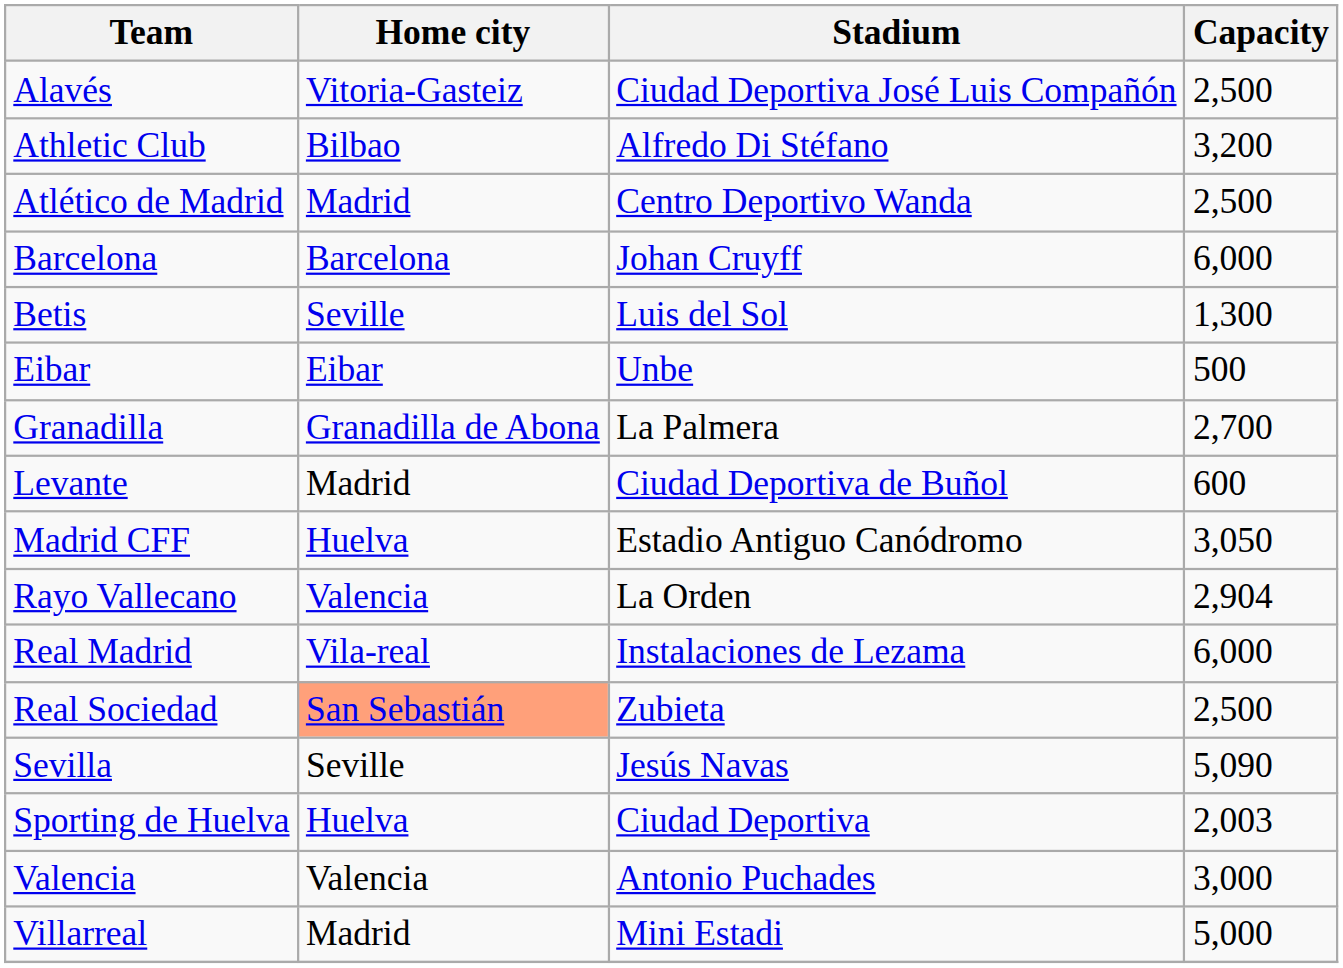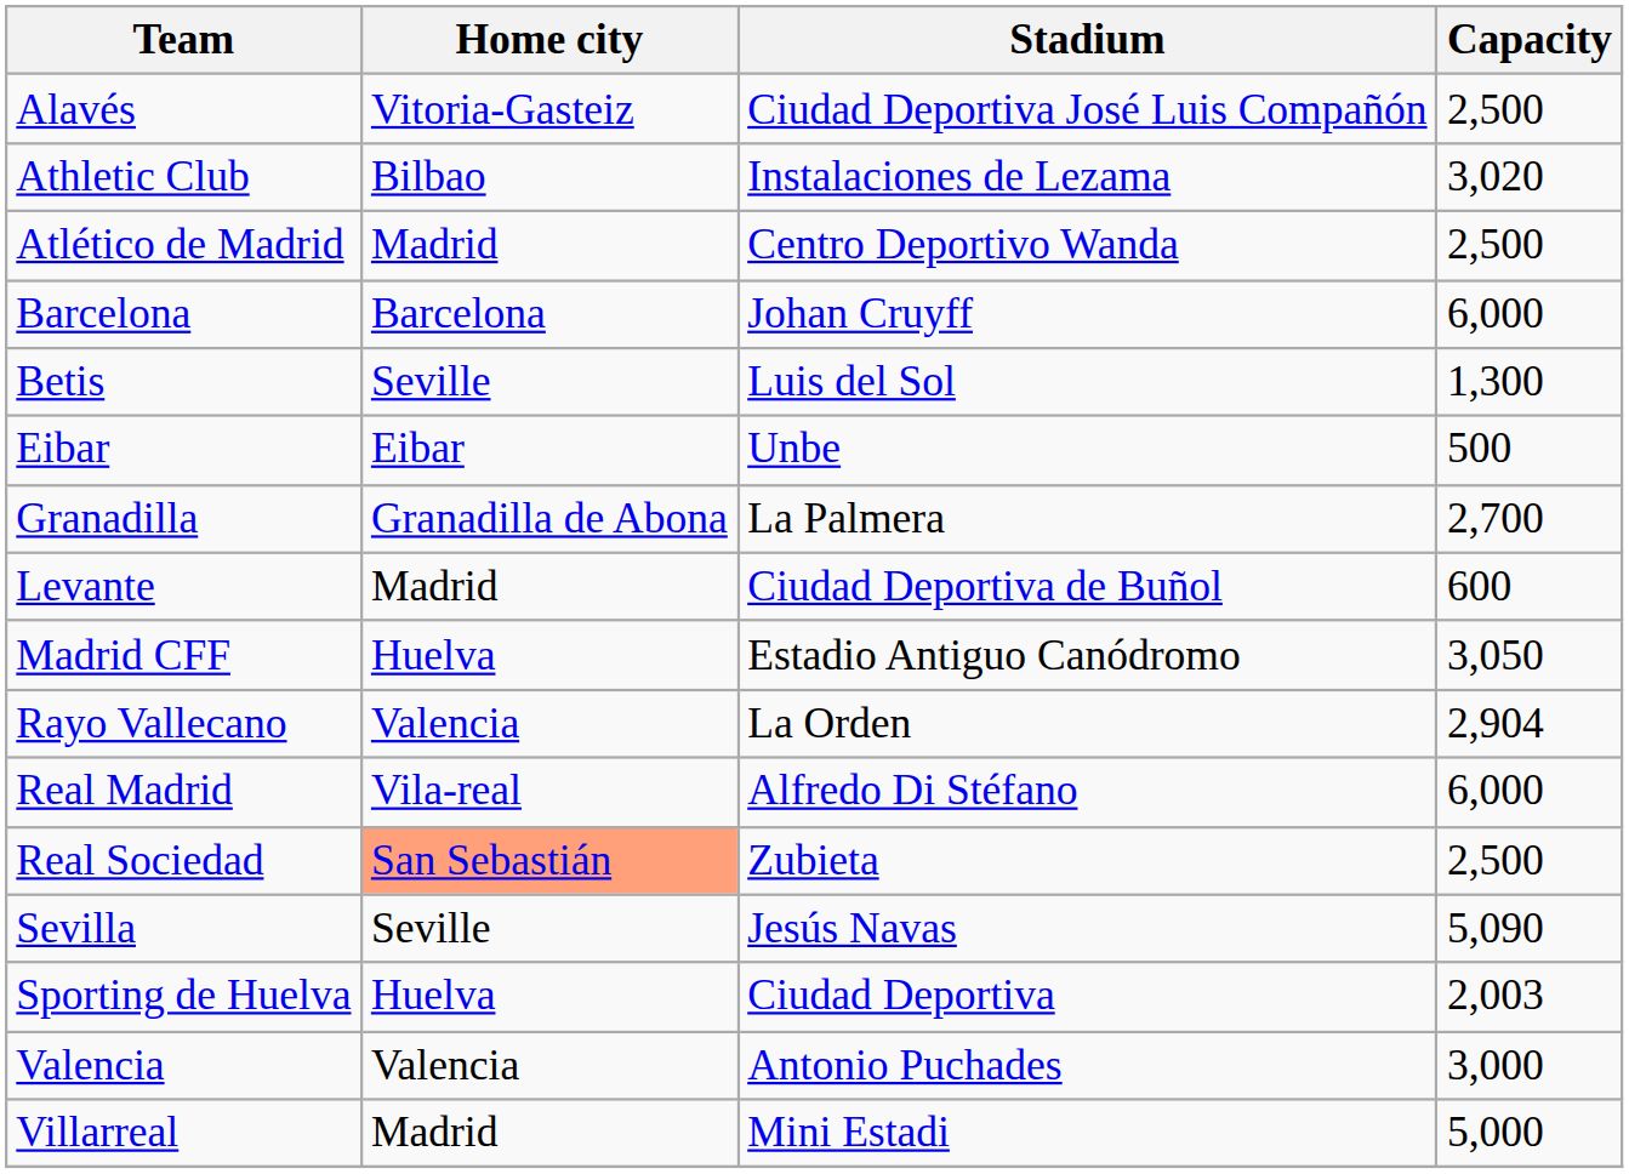Athletic Club | Stadium: Alfredo Di Stéfano -> Instalaciones de Lezama
Athletic Club | Capacity: 3,200 -> 3,020
Real Madrid | Stadium: Instalaciones de Lezama -> Alfredo Di Stéfano
